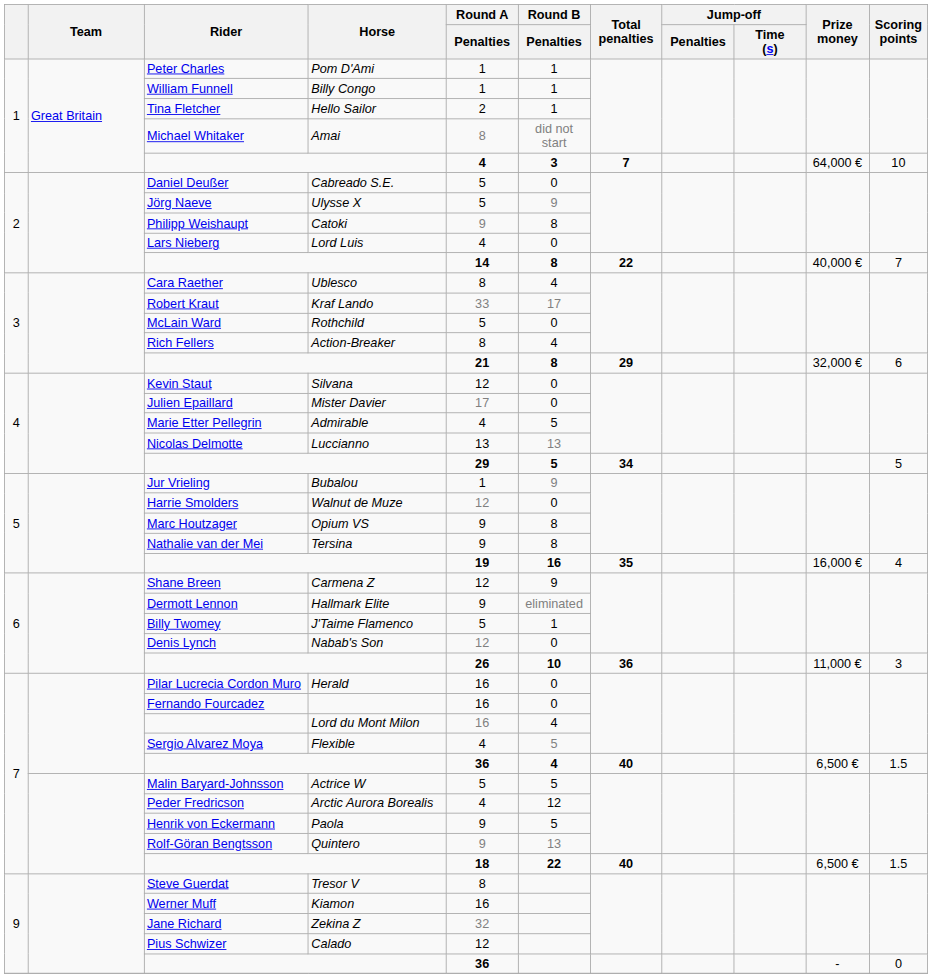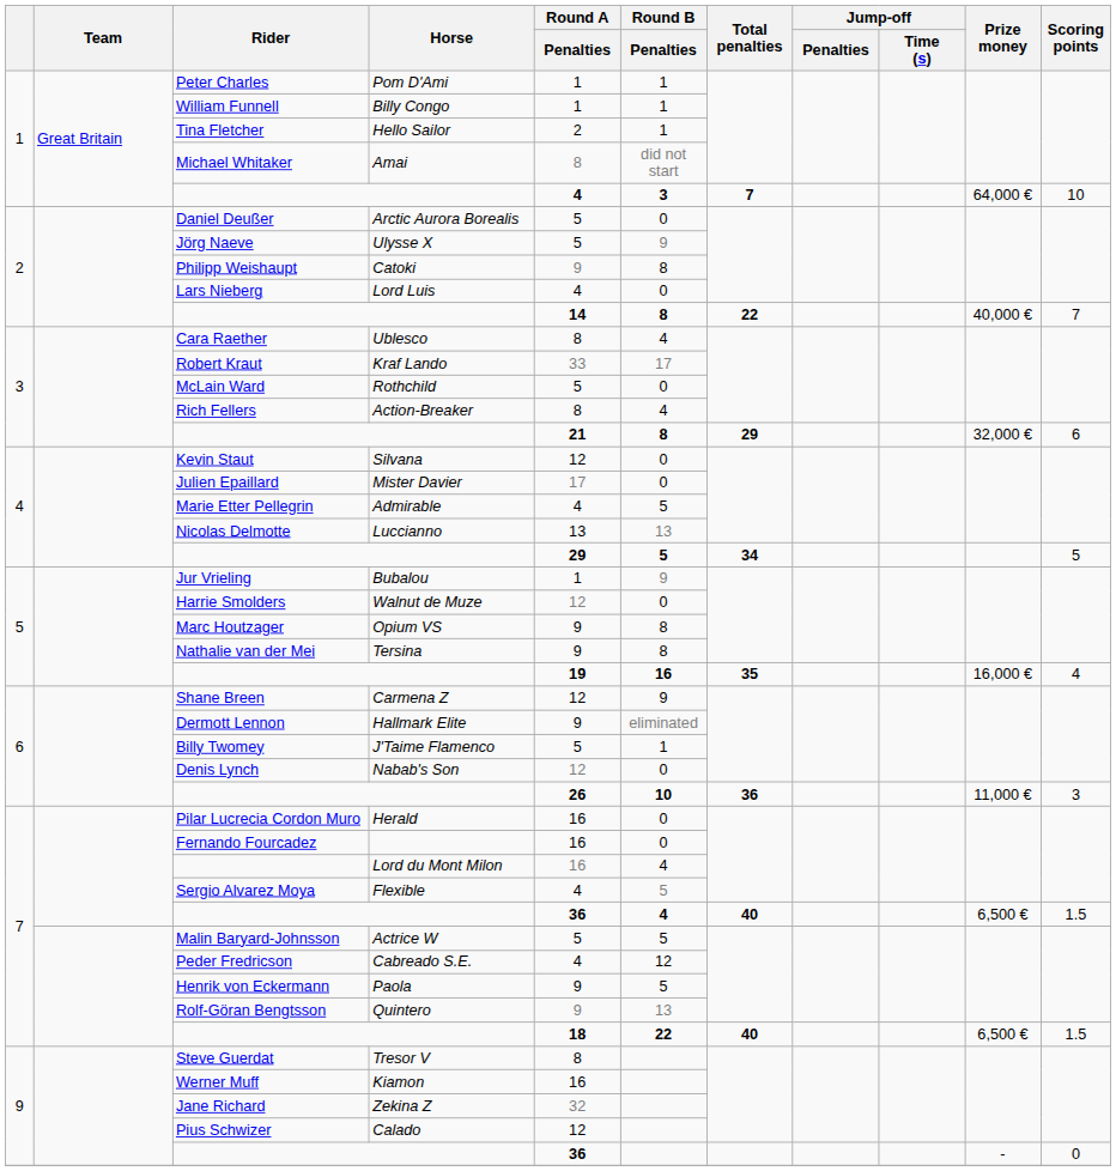Daniel Deußer | Horse: Cabreado S.E. -> Arctic Aurora Borealis
Peder Fredricson | Horse: Arctic Aurora Borealis -> Cabreado S.E.
